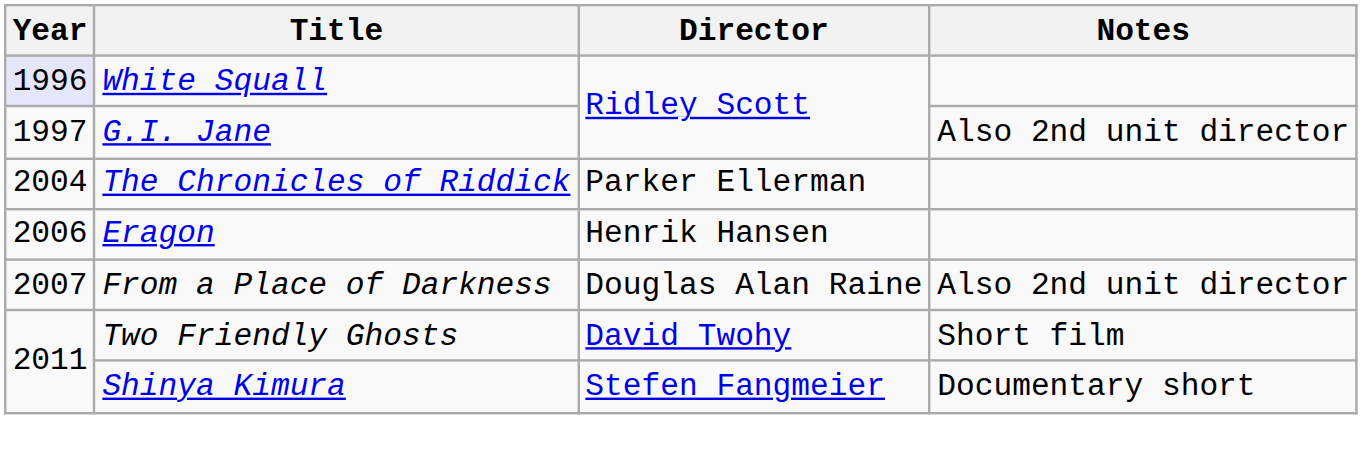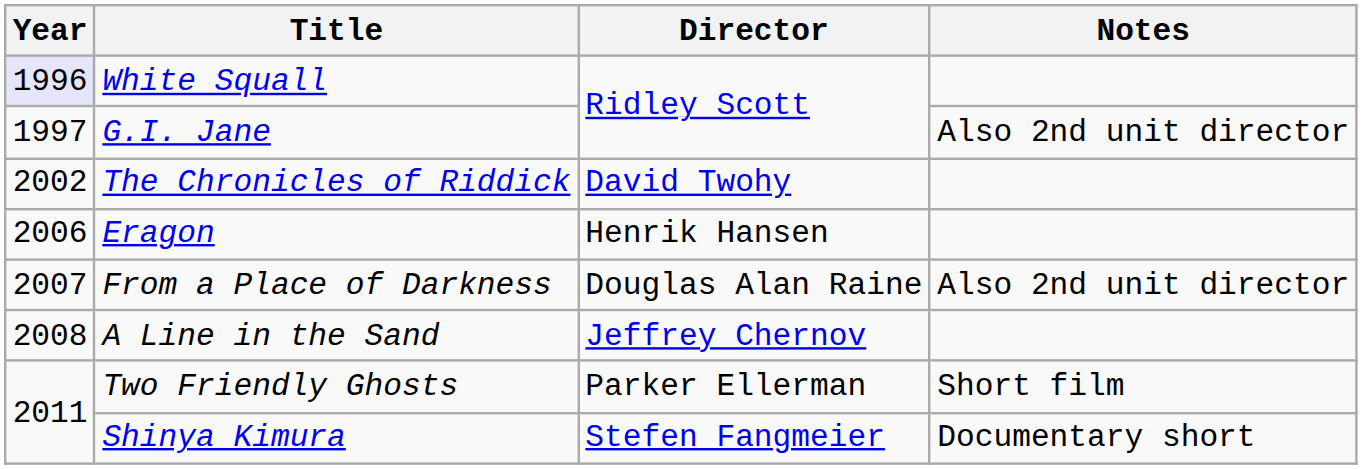The Chronicles of Riddick | Year: 2004 -> 2002
The Chronicles of Riddick | Director: Parker Ellerman -> David Twohy
+ row: 2008 | A Line in the Sand | Jeffrey Chernov
Two Friendly Ghosts | Director: David Twohy -> Parker Ellerman
